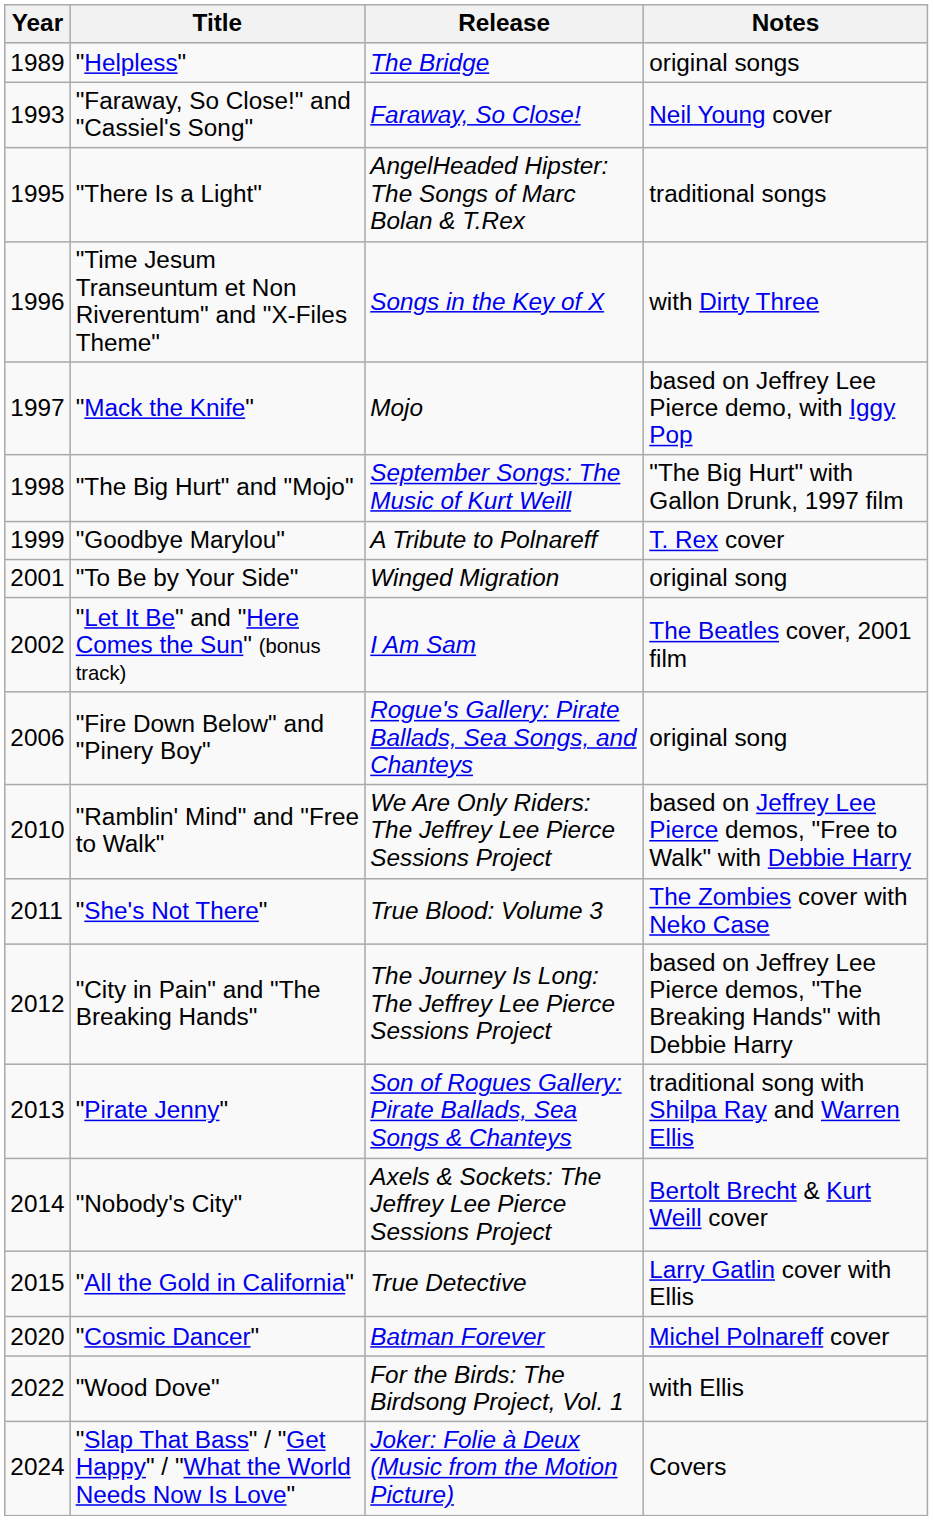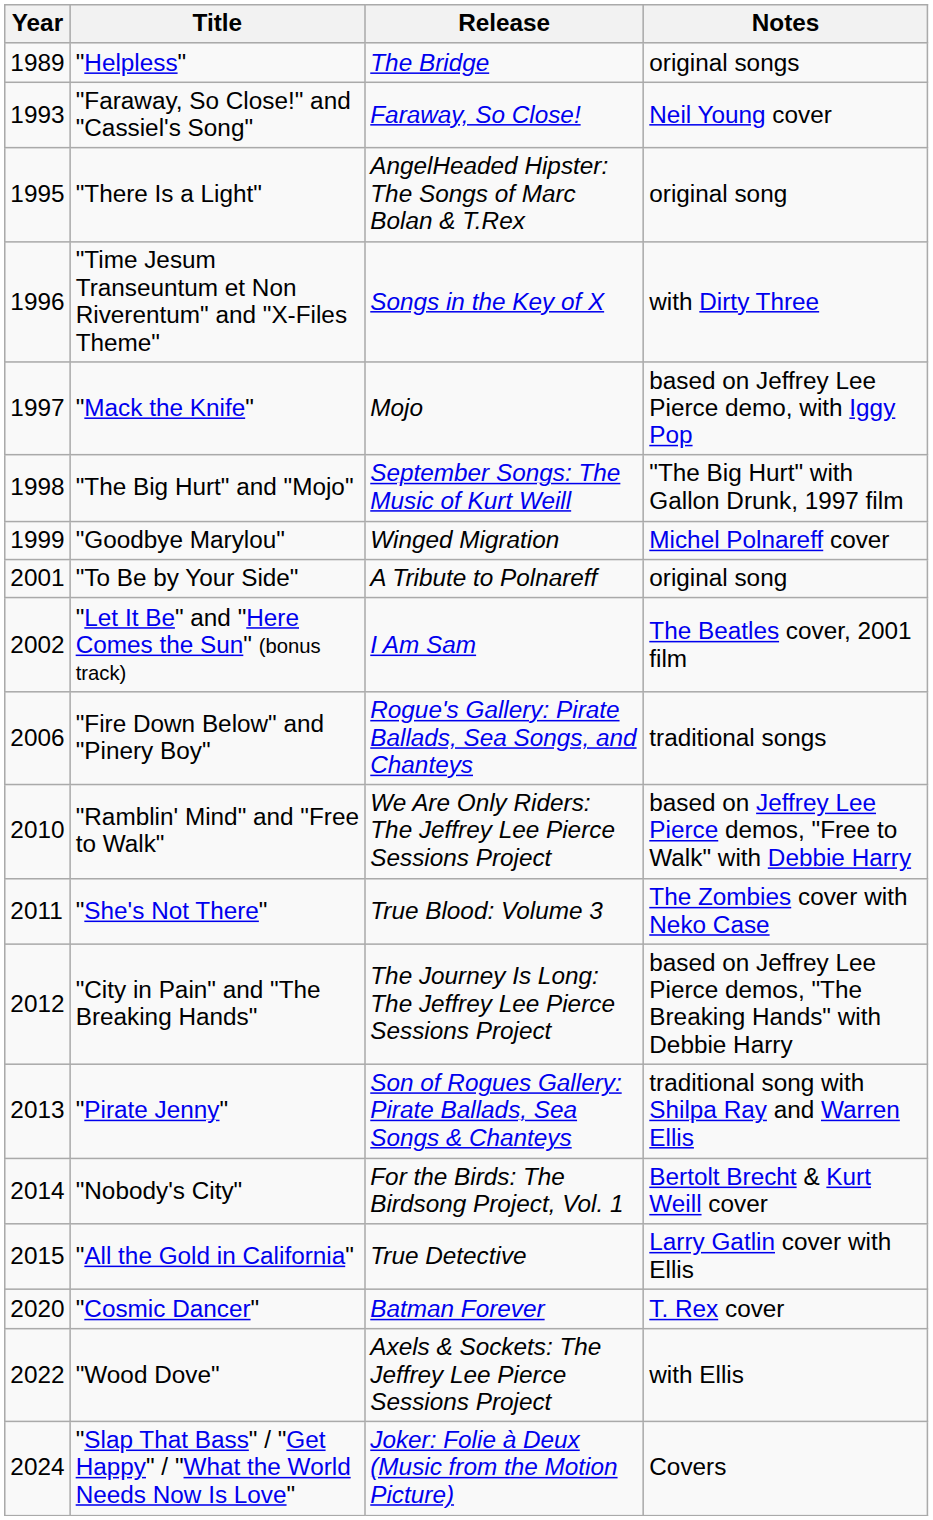"There Is a Light" | Notes: traditional songs -> original song
"Goodbye Marylou" | Release: A Tribute to Polnareff -> Winged Migration
"Goodbye Marylou" | Notes: T. Rex cover -> Michel Polnareff cover
"To Be by Your Side" | Release: Winged Migration -> A Tribute to Polnareff
"Fire Down Below" and "Pinery Boy" | Notes: original song -> traditional songs
"Nobody's City" | Release: Axels & Sockets: The Jeffrey Lee Pierce Sessions Project -> For the Birds: The Birdsong Project, Vol. 1
"Cosmic Dancer" | Notes: Michel Polnareff cover -> T. Rex cover
"Wood Dove" | Release: For the Birds: The Birdsong Project, Vol. 1 -> Axels & Sockets: The Jeffrey Lee Pierce Sessions Project
